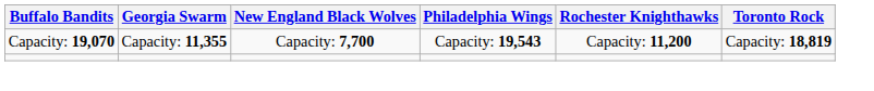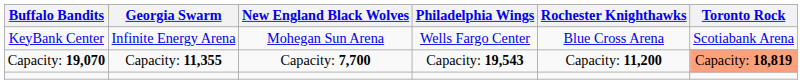+ row: KeyBank Center | Infinite Energy Arena | Mohegan Sun Arena | Wells Fargo Center | Blue Cross Arena | Scotiabank Arena
Capacity: 19,070 | Toronto Rock: no background -> lightsalmon background
